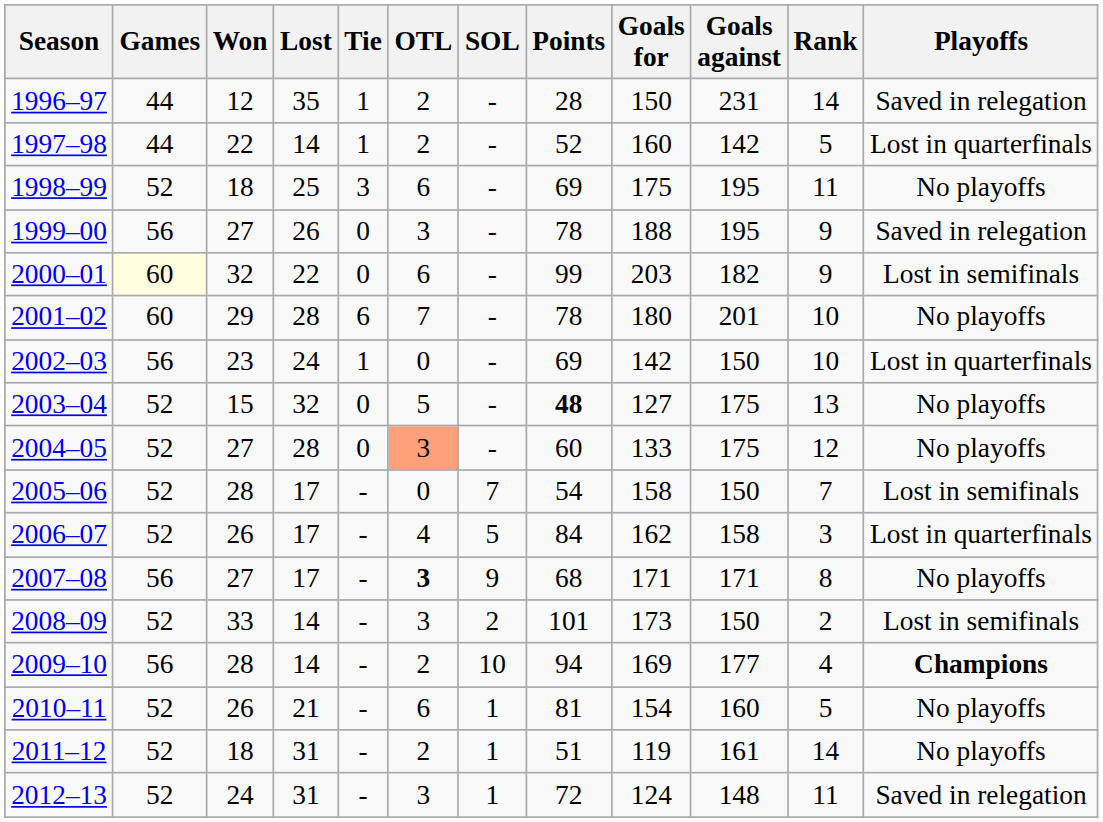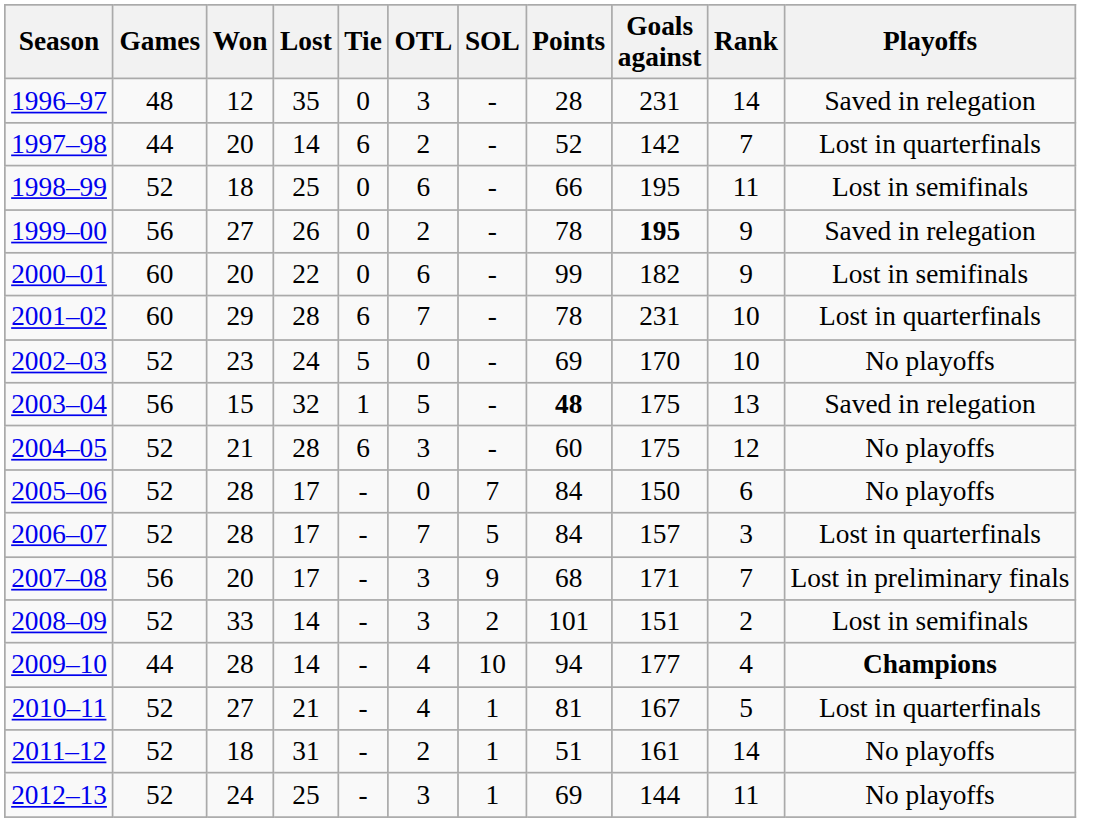- column: Goals for | 150 | 160 | 175 | 188 | 203 | 180 | 142 | 127 | 133 | 158 | 162 | 171 | 173 | 169 | 154 | 119 | 124
1996–97 | Games: 44 -> 48
1996–97 | Tie: 1 -> 0
1996–97 | OTL: 2 -> 3
1997–98 | Won: 22 -> 20
1997–98 | Tie: 1 -> 6
1997–98 | Rank: 5 -> 7
1998–99 | Tie: 3 -> 0
1998–99 | Points: 69 -> 66
1998–99 | Playoffs: No playoffs -> Lost in semifinals
1999–00 | OTL: 3 -> 2
1999–00 | Goals against: normal -> bold
2000–01 | Games: lightyellow background -> no background
2000–01 | Won: 32 -> 20
2001–02 | Goals against: 201 -> 231
2001–02 | Playoffs: No playoffs -> Lost in quarterfinals
2002–03 | Games: 56 -> 52
2002–03 | Tie: 1 -> 5
2002–03 | Goals against: 150 -> 170
2002–03 | Playoffs: Lost in quarterfinals -> No playoffs
2003–04 | Games: 52 -> 56
2003–04 | Tie: 0 -> 1
2003–04 | Playoffs: No playoffs -> Saved in relegation
2004–05 | Won: 27 -> 21
2004–05 | Tie: 0 -> 6
2004–05 | OTL: lightsalmon background -> no background
2005–06 | Points: 54 -> 84
2005–06 | Rank: 7 -> 6
2005–06 | Playoffs: Lost in semifinals -> No playoffs
2006–07 | Won: 26 -> 28
2006–07 | OTL: 4 -> 7
2006–07 | Goals against: 158 -> 157
2007–08 | Won: 27 -> 20
2007–08 | OTL: bold -> normal
2007–08 | Rank: 8 -> 7
2007–08 | Playoffs: No playoffs -> Lost in preliminary finals
2008–09 | Goals against: 150 -> 151
2009–10 | Games: 56 -> 44
2009–10 | OTL: 2 -> 4
2010–11 | Won: 26 -> 27
2010–11 | OTL: 6 -> 4
2010–11 | Goals against: 160 -> 167
2010–11 | Playoffs: No playoffs -> Lost in quarterfinals
2012–13 | Lost: 31 -> 25
2012–13 | Points: 72 -> 69
2012–13 | Goals against: 148 -> 144
2012–13 | Playoffs: Saved in relegation -> No playoffs
